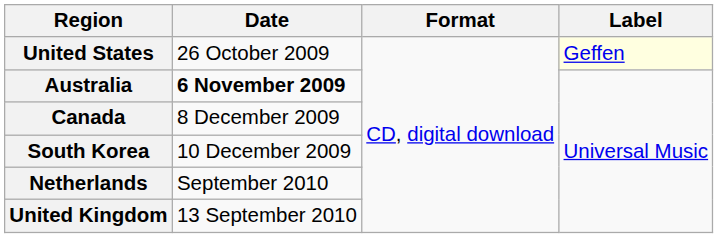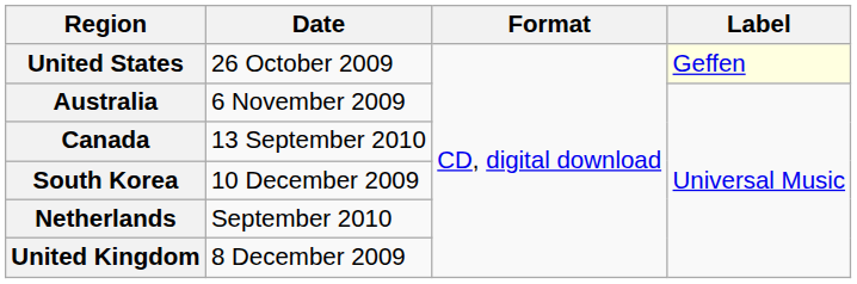Australia | Date: bold -> normal
Canada | Date: 8 December 2009 -> 13 September 2010
United Kingdom | Date: 13 September 2010 -> 8 December 2009
